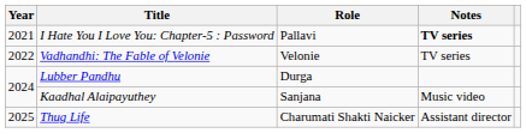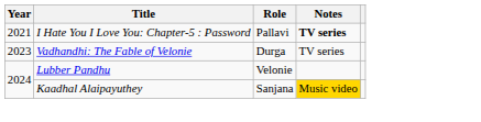Vadhandhi: The Fable of Velonie | Year: 2022 -> 2023
Vadhandhi: The Fable of Velonie | Role: Velonie -> Durga
Lubber Pandhu | Role: Durga -> Velonie
Kaadhal Alaipayuthey | Notes: no background -> gold background
- row: 2025 | Thug Life | Charumati Shakti Naicker | Assistant director
